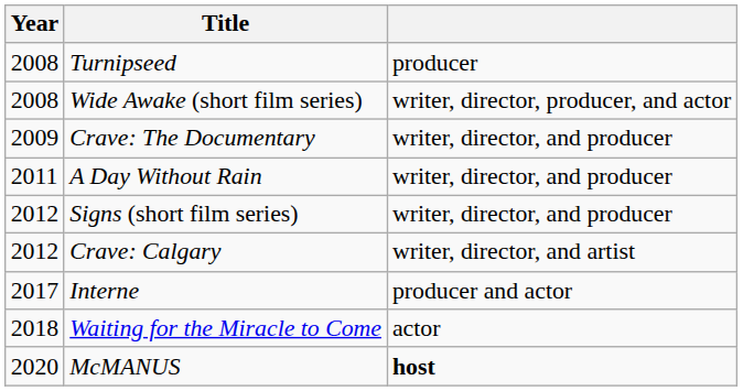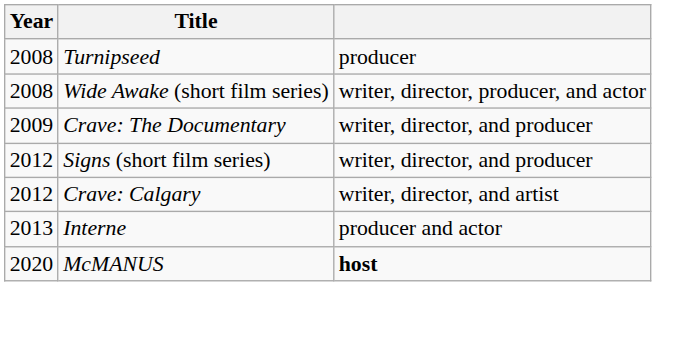- row: 2011 | A Day Without Rain | writer, director, and producer
Interne | Year: 2017 -> 2013
- row: 2018 | Waiting for the Miracle to Come | actor
